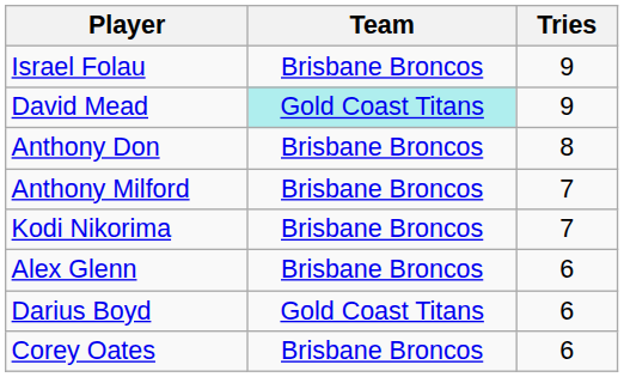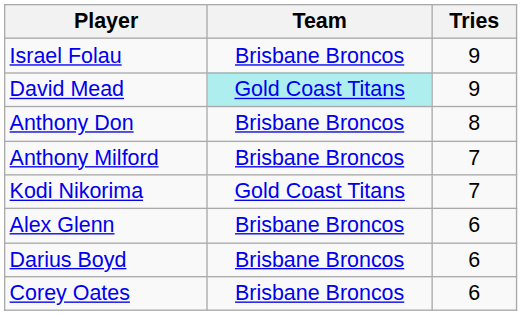Kodi Nikorima | Team: Brisbane Broncos -> Gold Coast Titans
Darius Boyd | Team: Gold Coast Titans -> Brisbane Broncos
